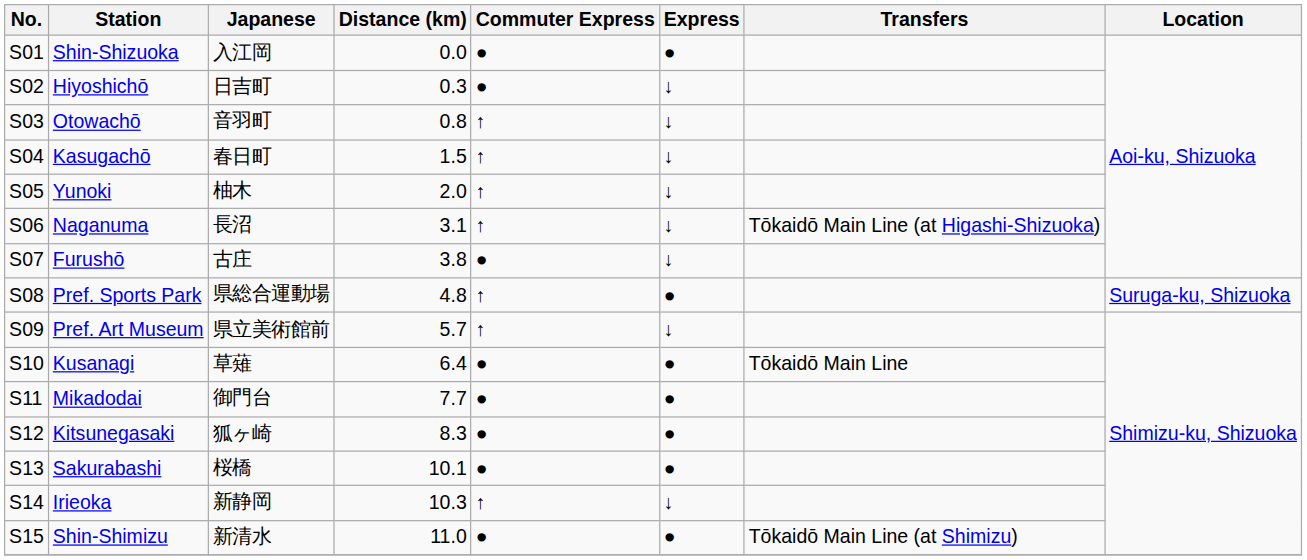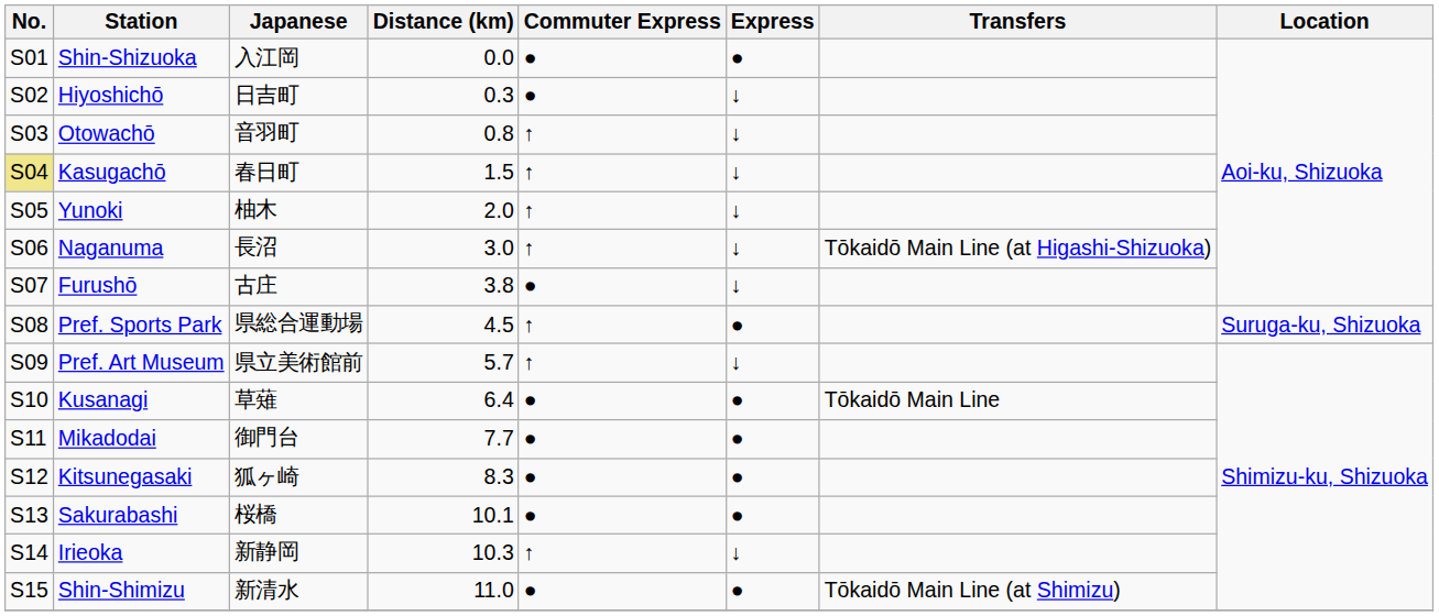Kasugachō | No.: no background -> khaki background
Naganuma | Distance (km): 3.1 -> 3.0
Pref. Sports Park | Distance (km): 4.8 -> 4.5
